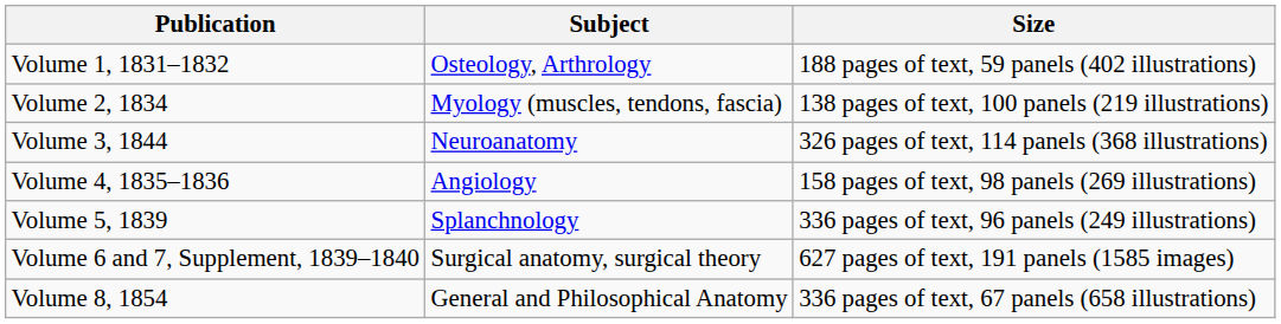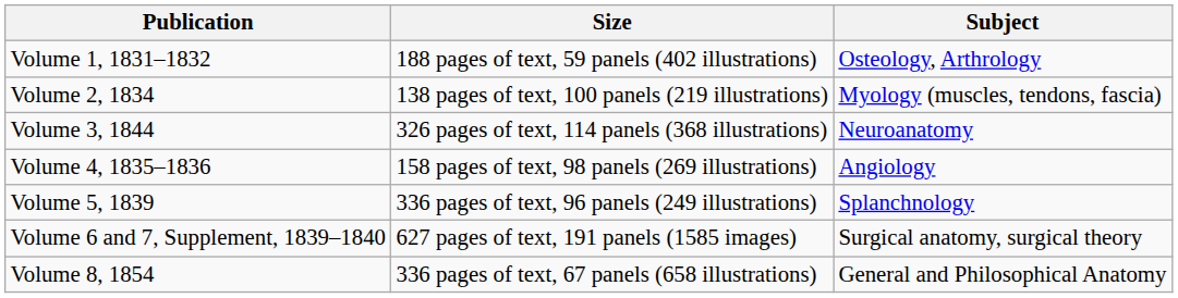columns swapped: Subject <-> Size
